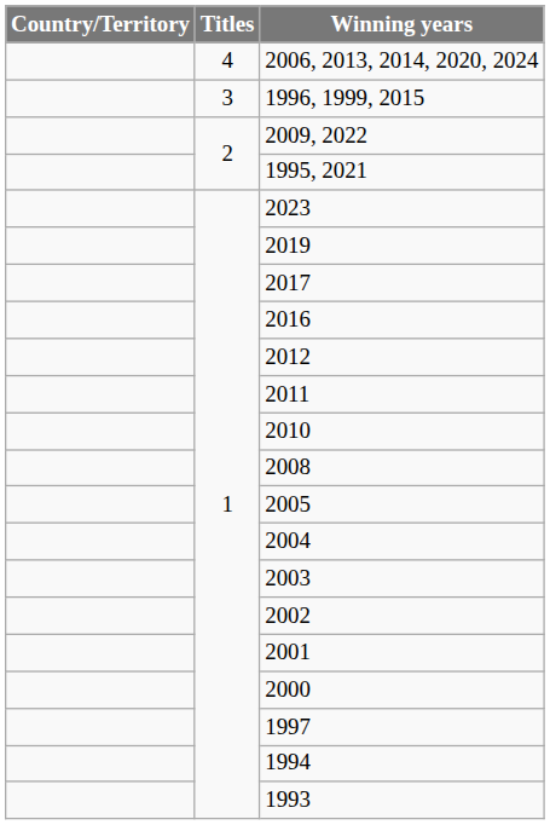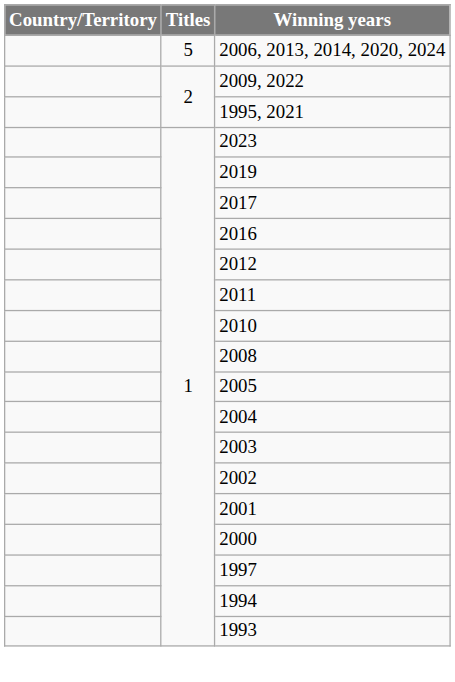2006, 2013, 2014, 2020, 2024 | Titles: 4 -> 5
- row: 3 | 1996, 1999, 2015
